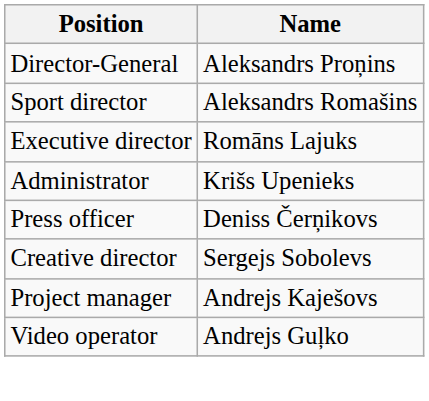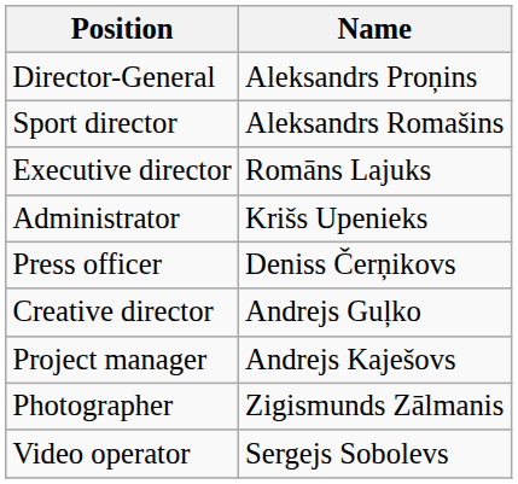Creative director | Name: Sergejs Sobolevs -> Andrejs Guļko
+ row: Photographer | Zigismunds Zālmanis
Video operator | Name: Andrejs Guļko -> Sergejs Sobolevs
